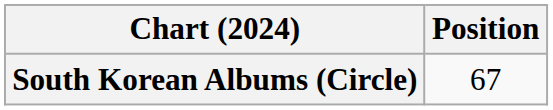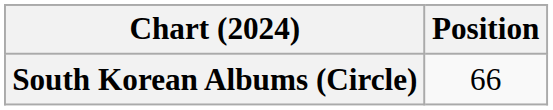South Korean Albums (Circle) | Position: 67 -> 66
